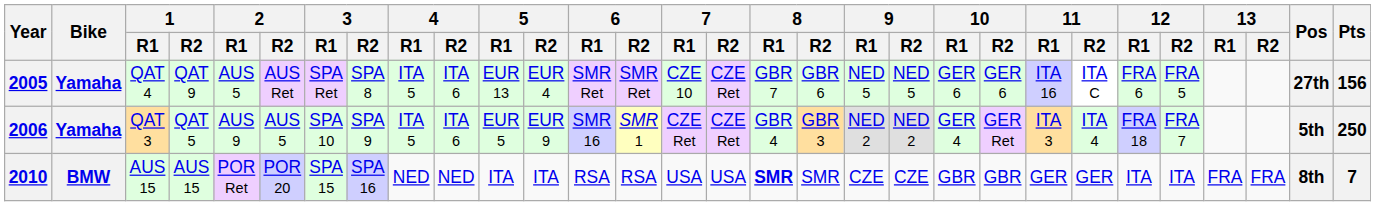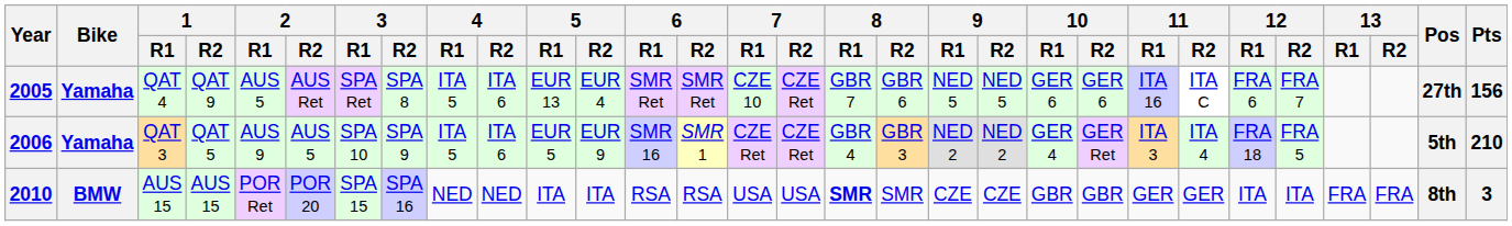2005 | 12 / R2: FRA 5 -> FRA 7
2006 | 12 / R2: FRA 7 -> FRA 5
2006 | Pts: 250 -> 210
2010 | Pts: 7 -> 3
